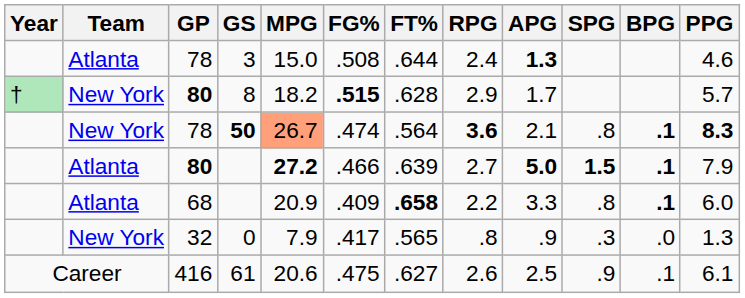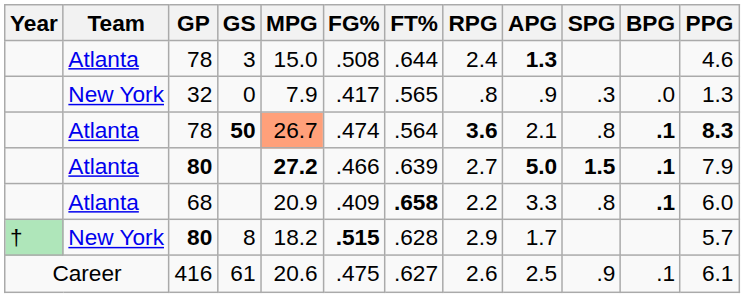rows swapped: 8 <-> 0
50 | Team: New York -> Atlanta
